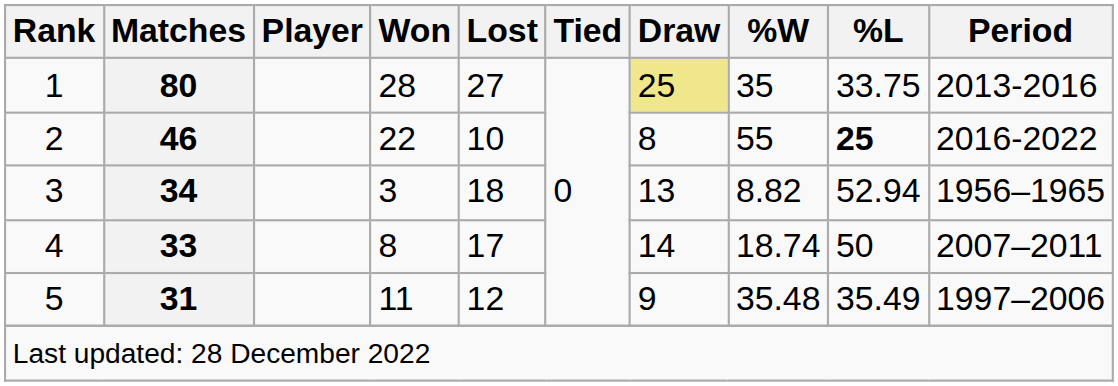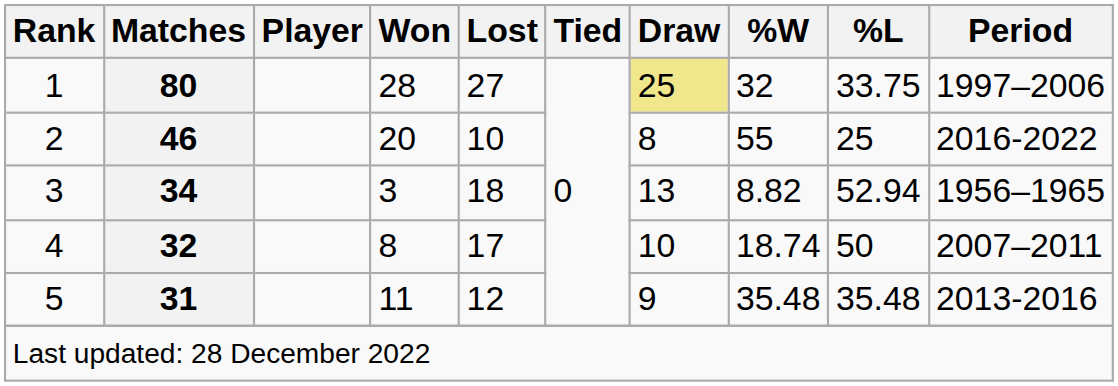1 | %W: 35 -> 32
1 | Period: 2013-2016 -> 1997–2006
2 | Won: 22 -> 20
2 | %L: bold -> normal
4 | Matches: 33 -> 32
4 | Draw: 14 -> 10
5 | %L: 35.49 -> 35.48
5 | Period: 1997–2006 -> 2013-2016
